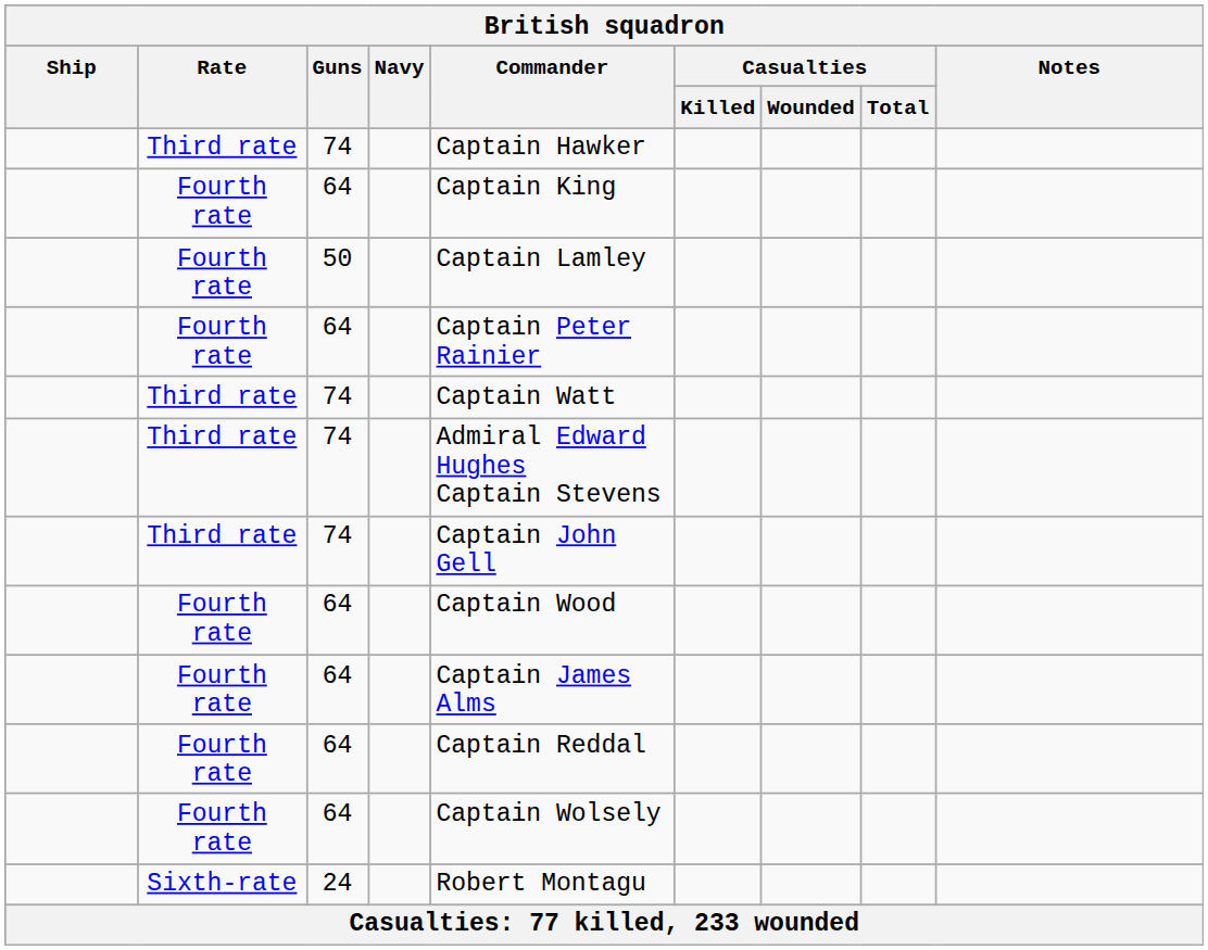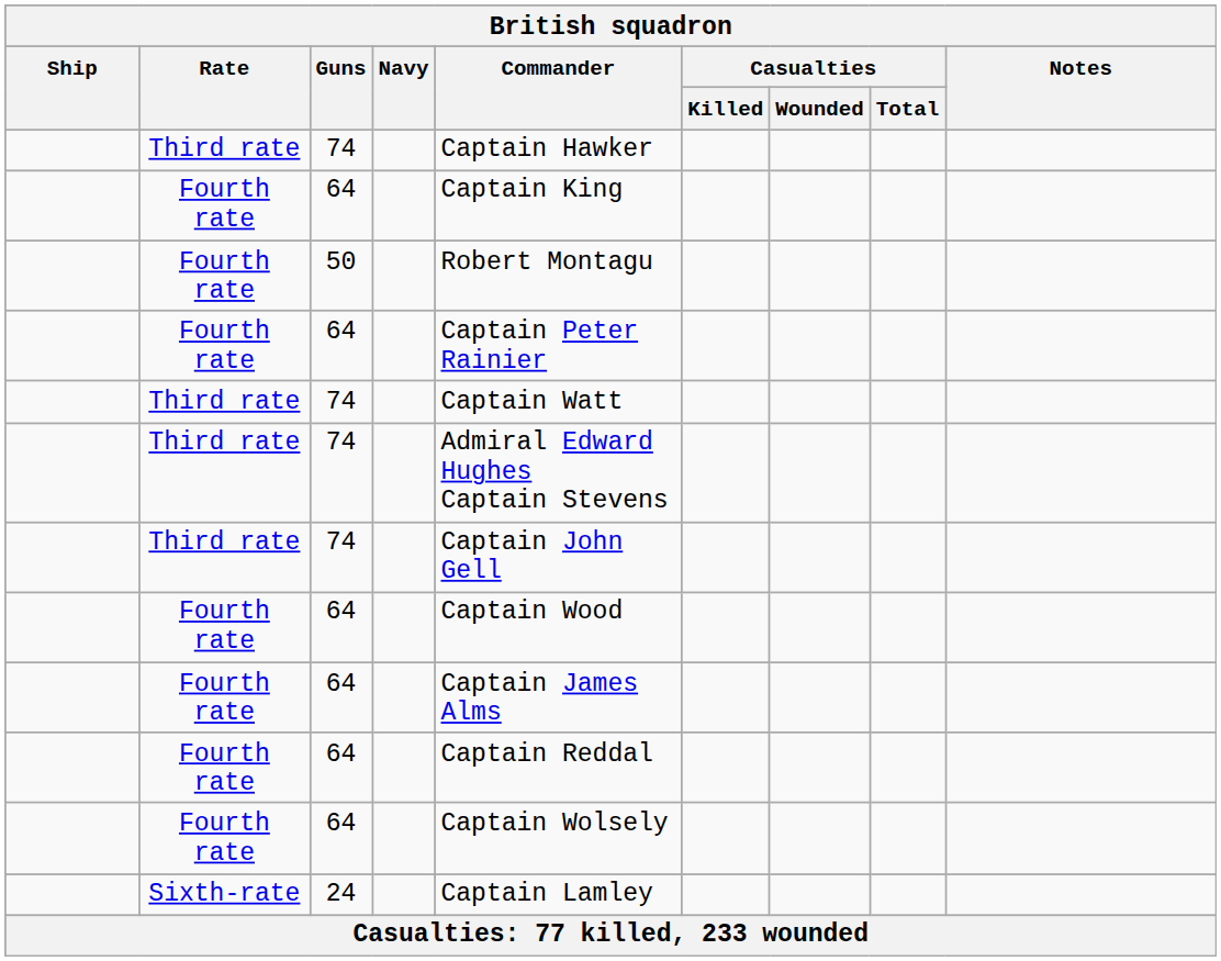50 | Commander: Captain Lamley -> Robert Montagu
24 | Commander: Robert Montagu -> Captain Lamley
